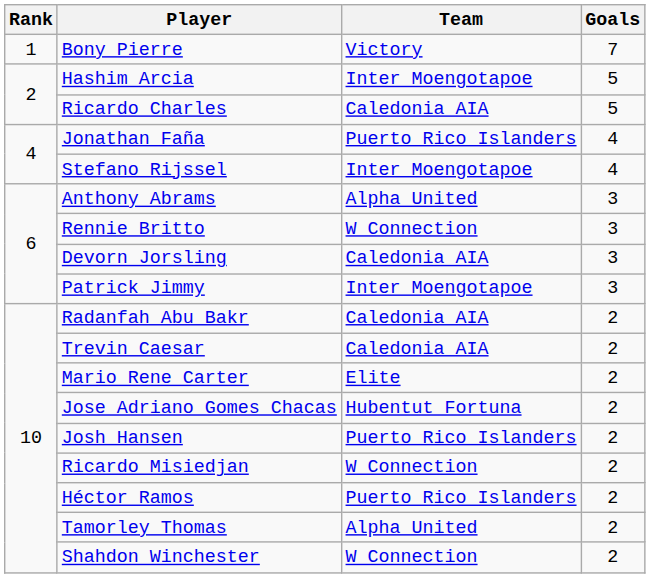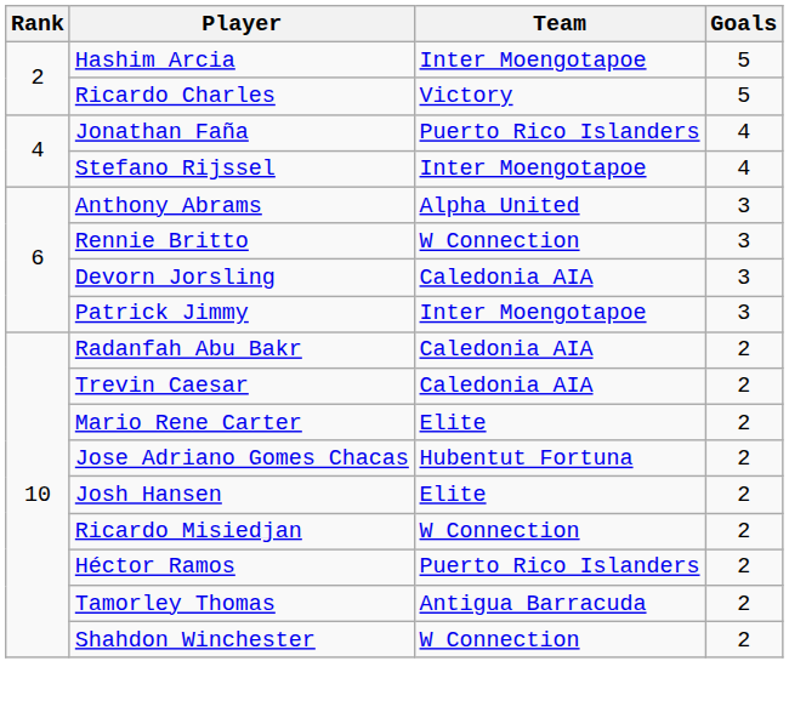- row: 1 | Bony Pierre | Victory | 7
Ricardo Charles | Team: Caledonia AIA -> Victory
Josh Hansen | Team: Puerto Rico Islanders -> Elite
Tamorley Thomas | Team: Alpha United -> Antigua Barracuda
